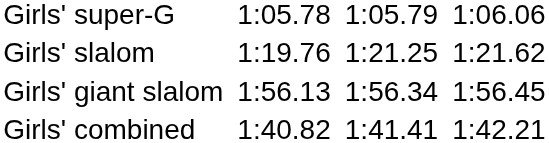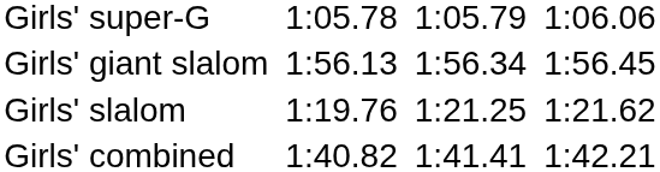rows swapped: Girls' giant slalom <-> Girls' slalom
